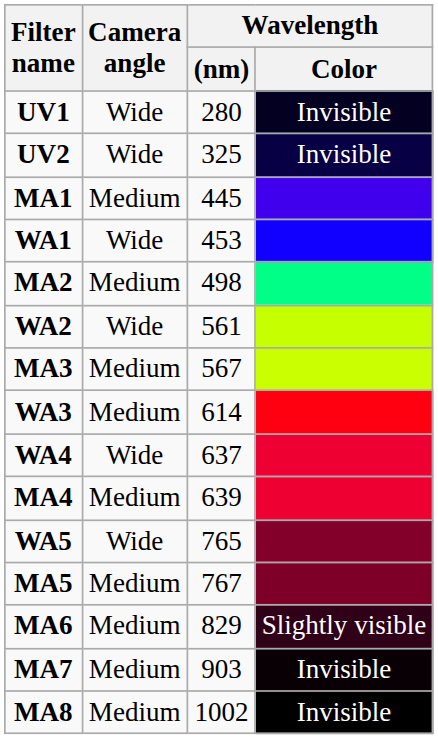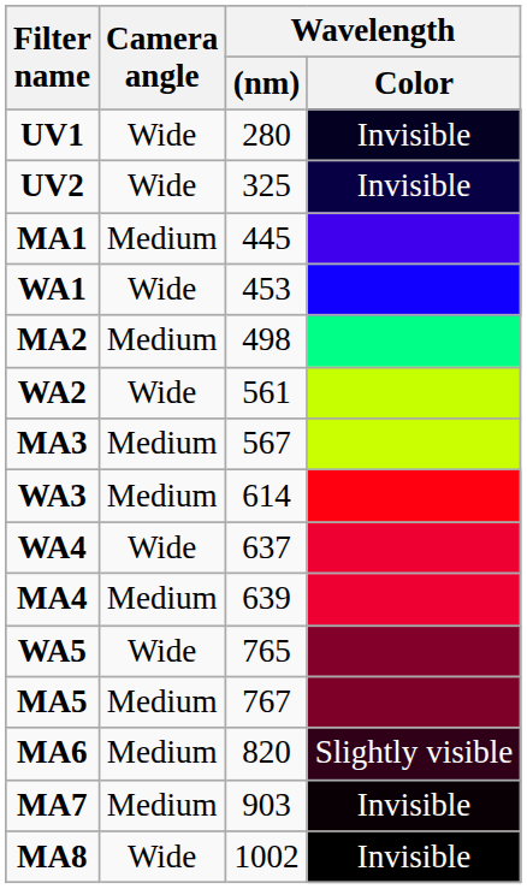MA6 | Wavelength / (nm): 829 -> 820
MA8 | Camera angle: Medium -> Wide
